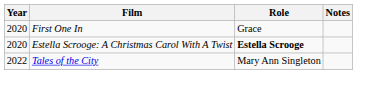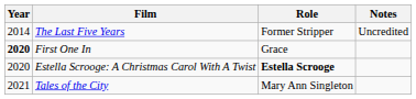+ row: 2014 | The Last Five Years | Former Stripper | Uncredited
First One In | Year: normal -> bold
Tales of the City | Year: 2022 -> 2021
